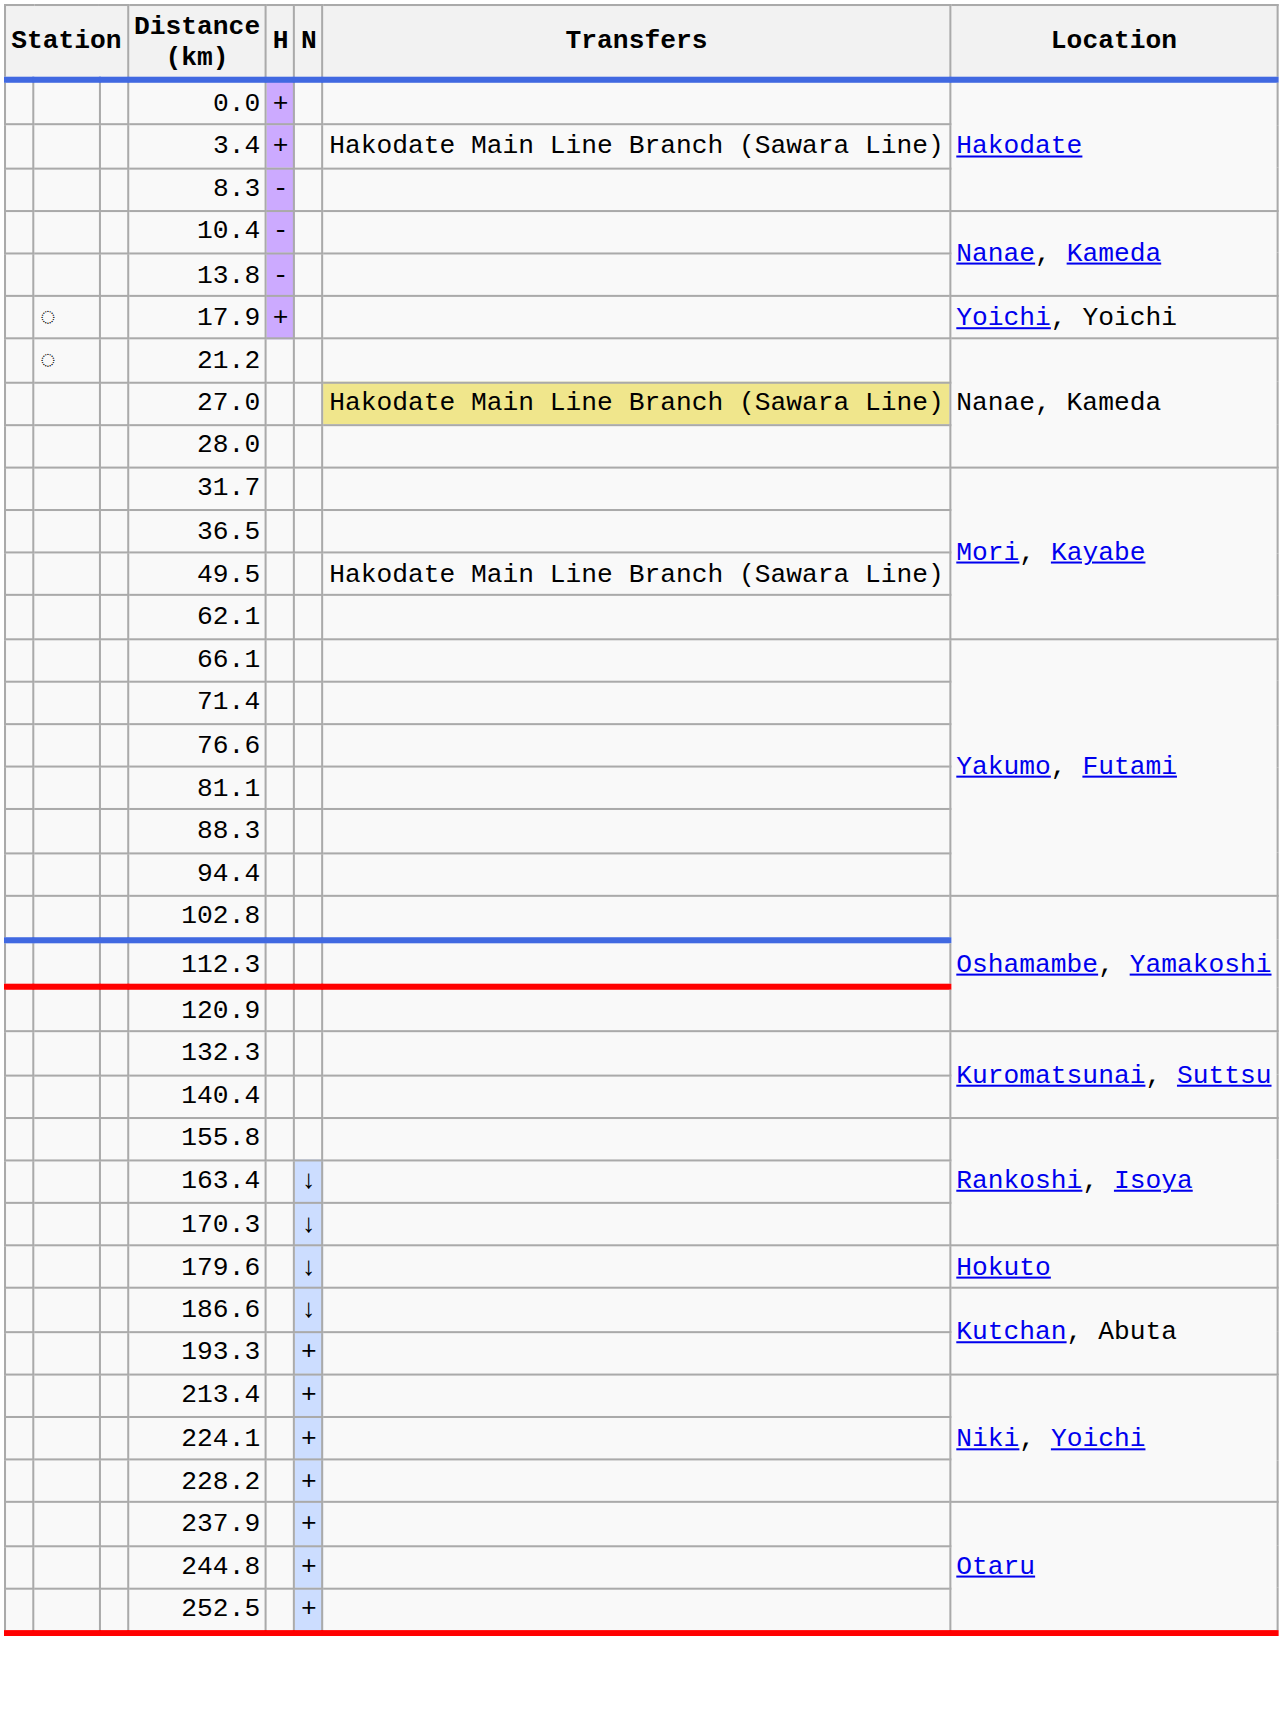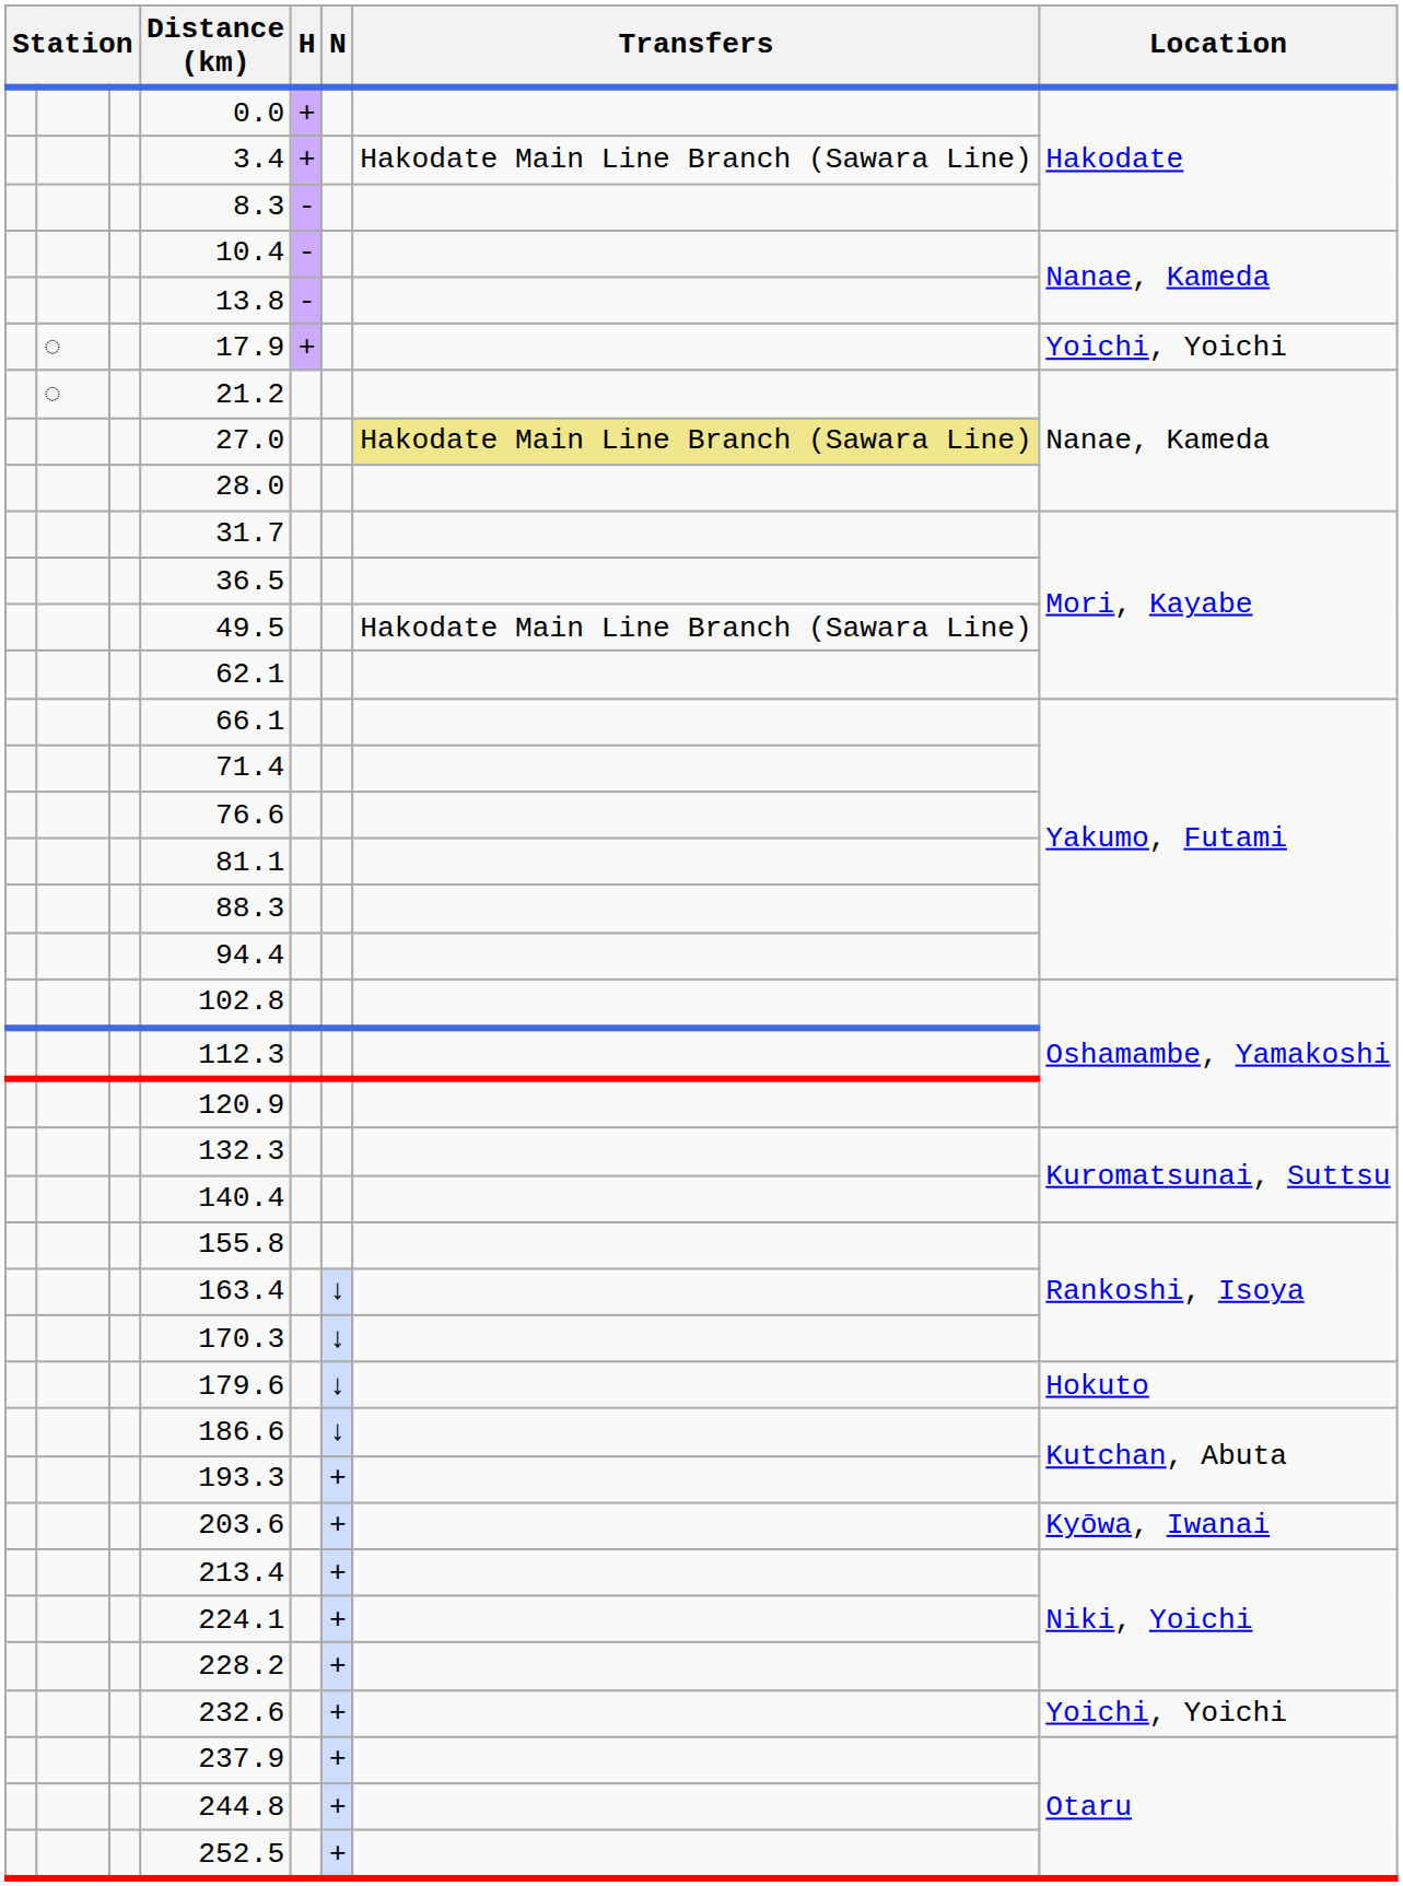+ row: 203.6 | + | Kyōwa, Iwanai
+ row: 232.6 | + | Yoichi, Yoichi
